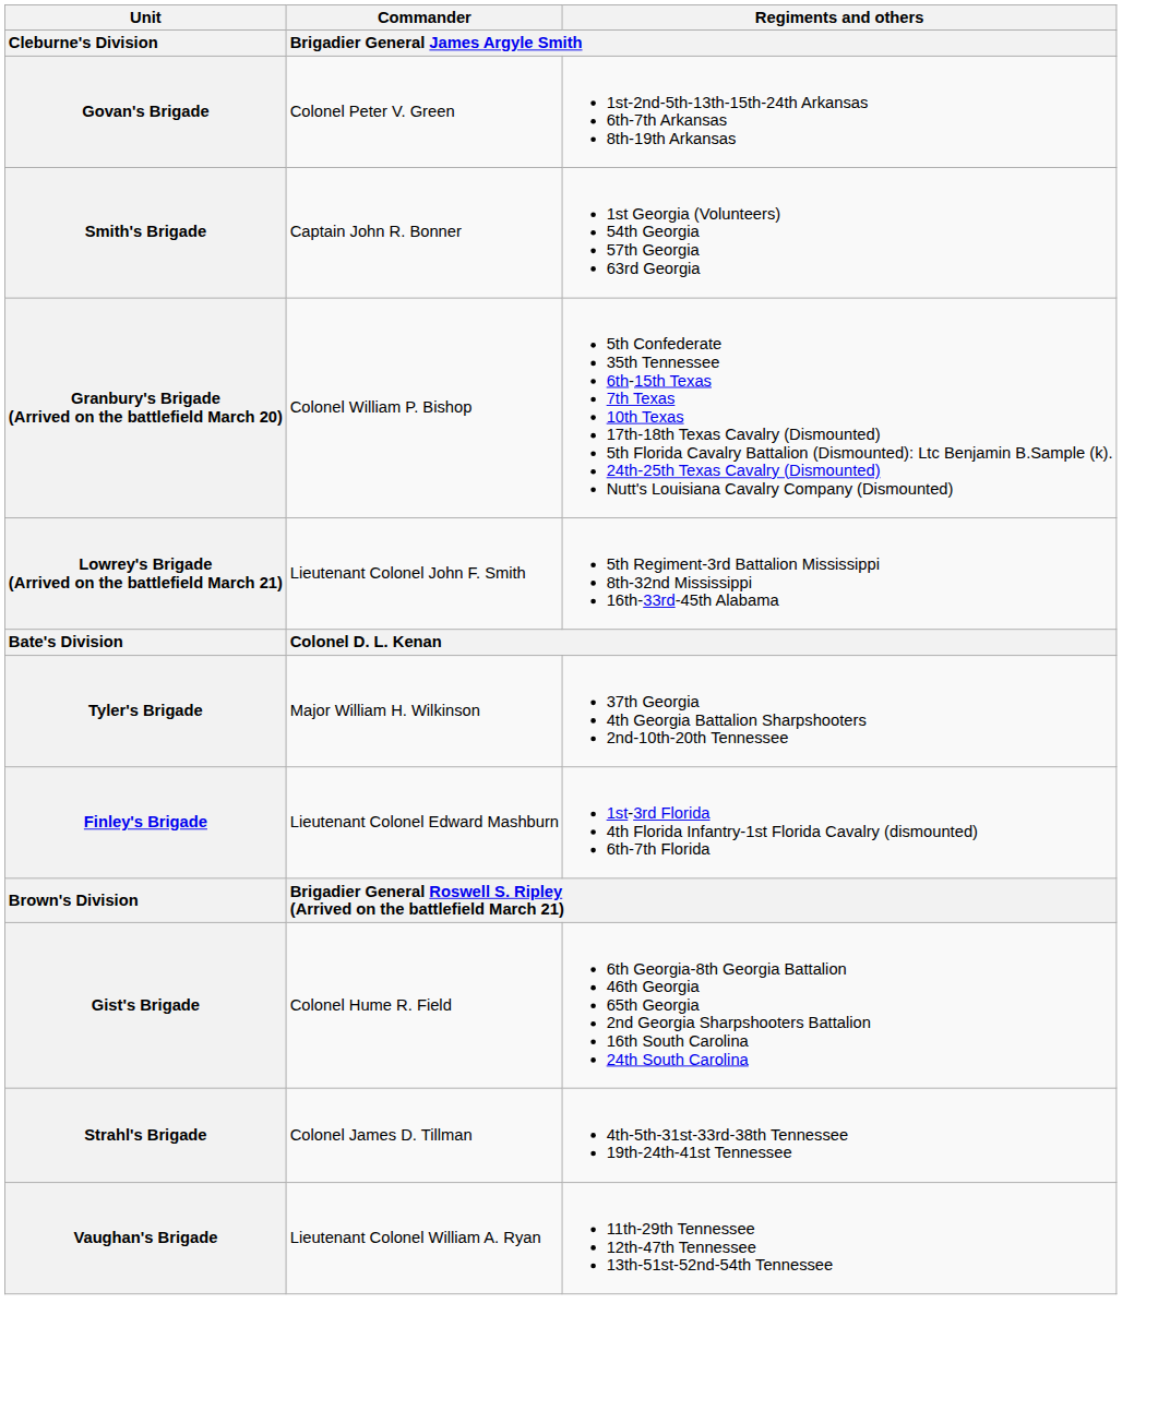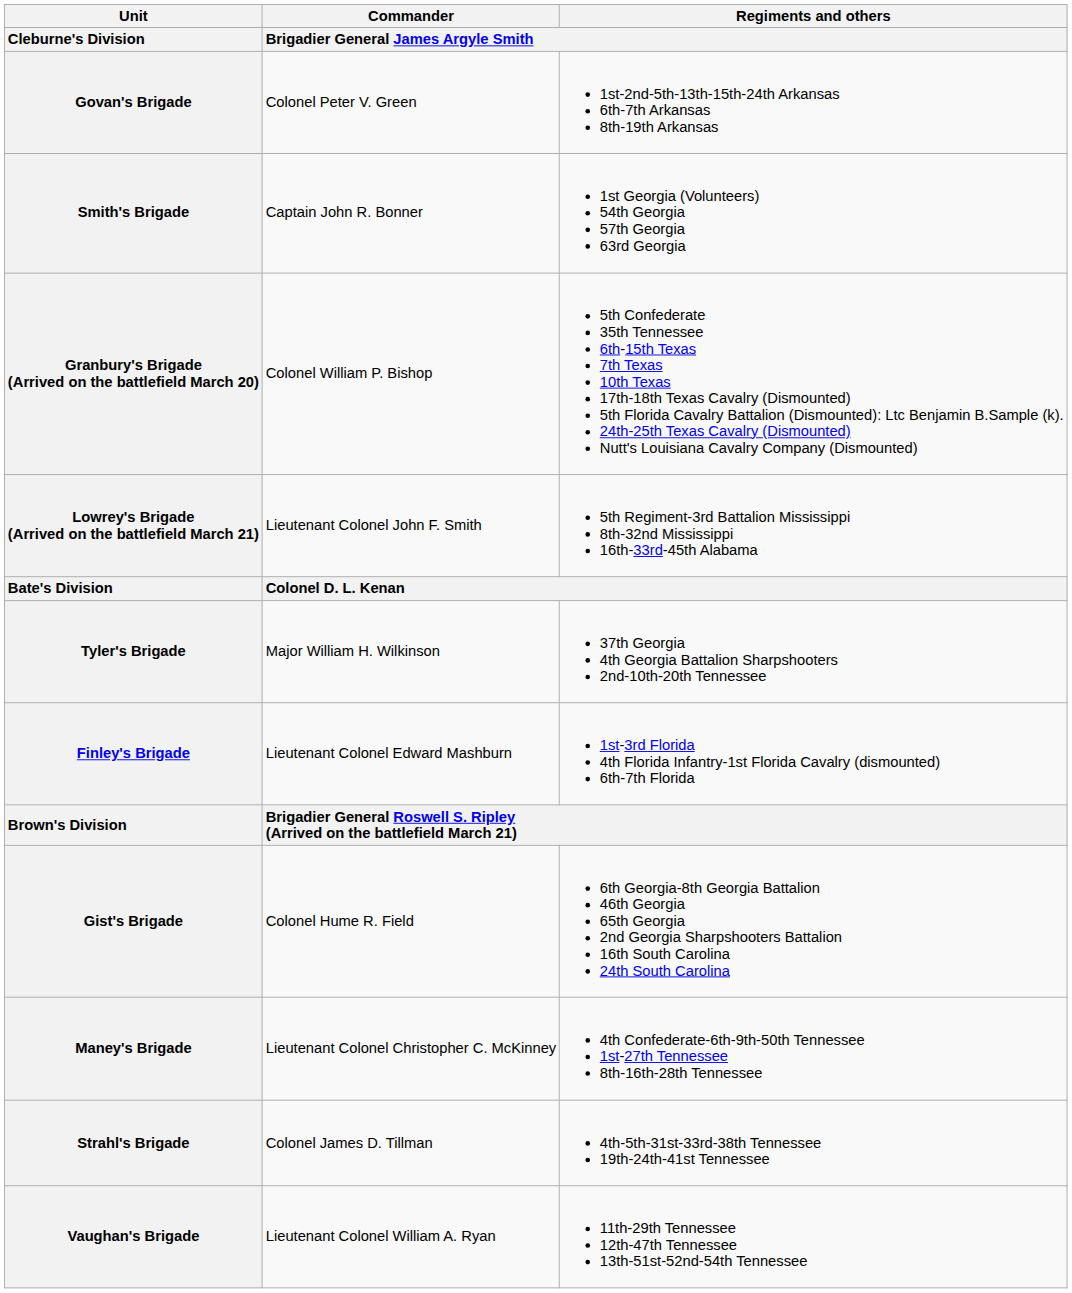+ row: Maney's Brigade | Lieutenant Colonel Christopher C. McKinney | 4th Confederate-6th-9th-50th Tennessee 1st-27th Tennessee 8th-16th-28th Tennessee
